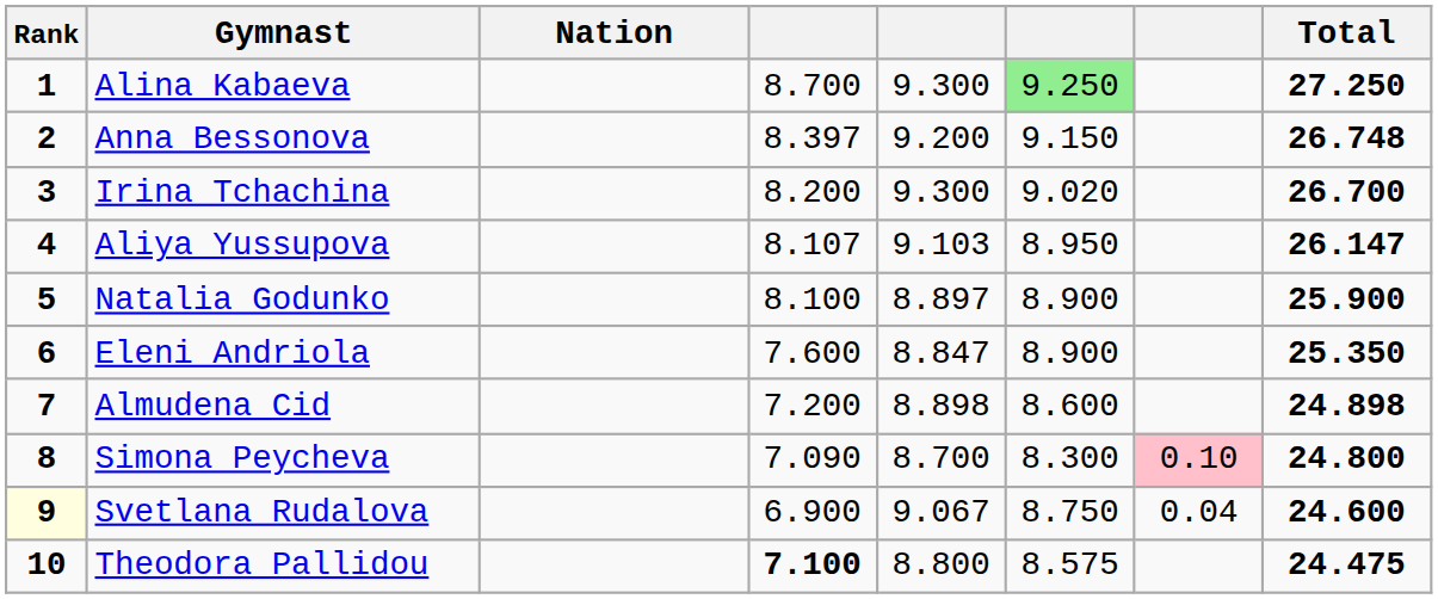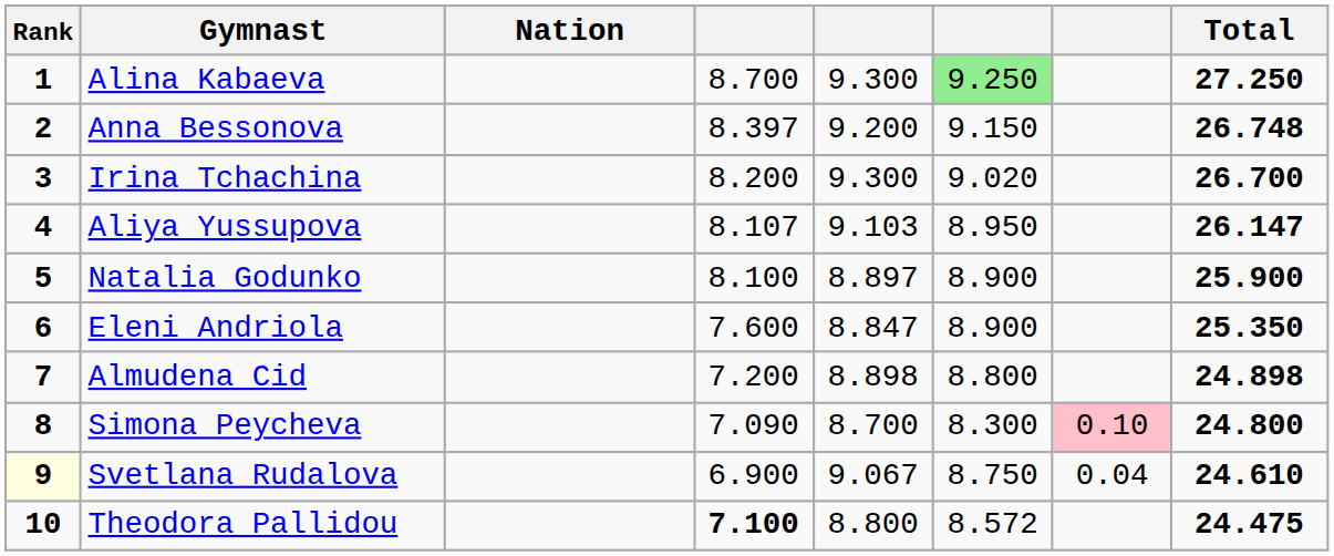Almudena Cid | column 6: 8.600 -> 8.800
Svetlana Rudalova | Total: 24.600 -> 24.610
Theodora Pallidou | column 6: 8.575 -> 8.572
